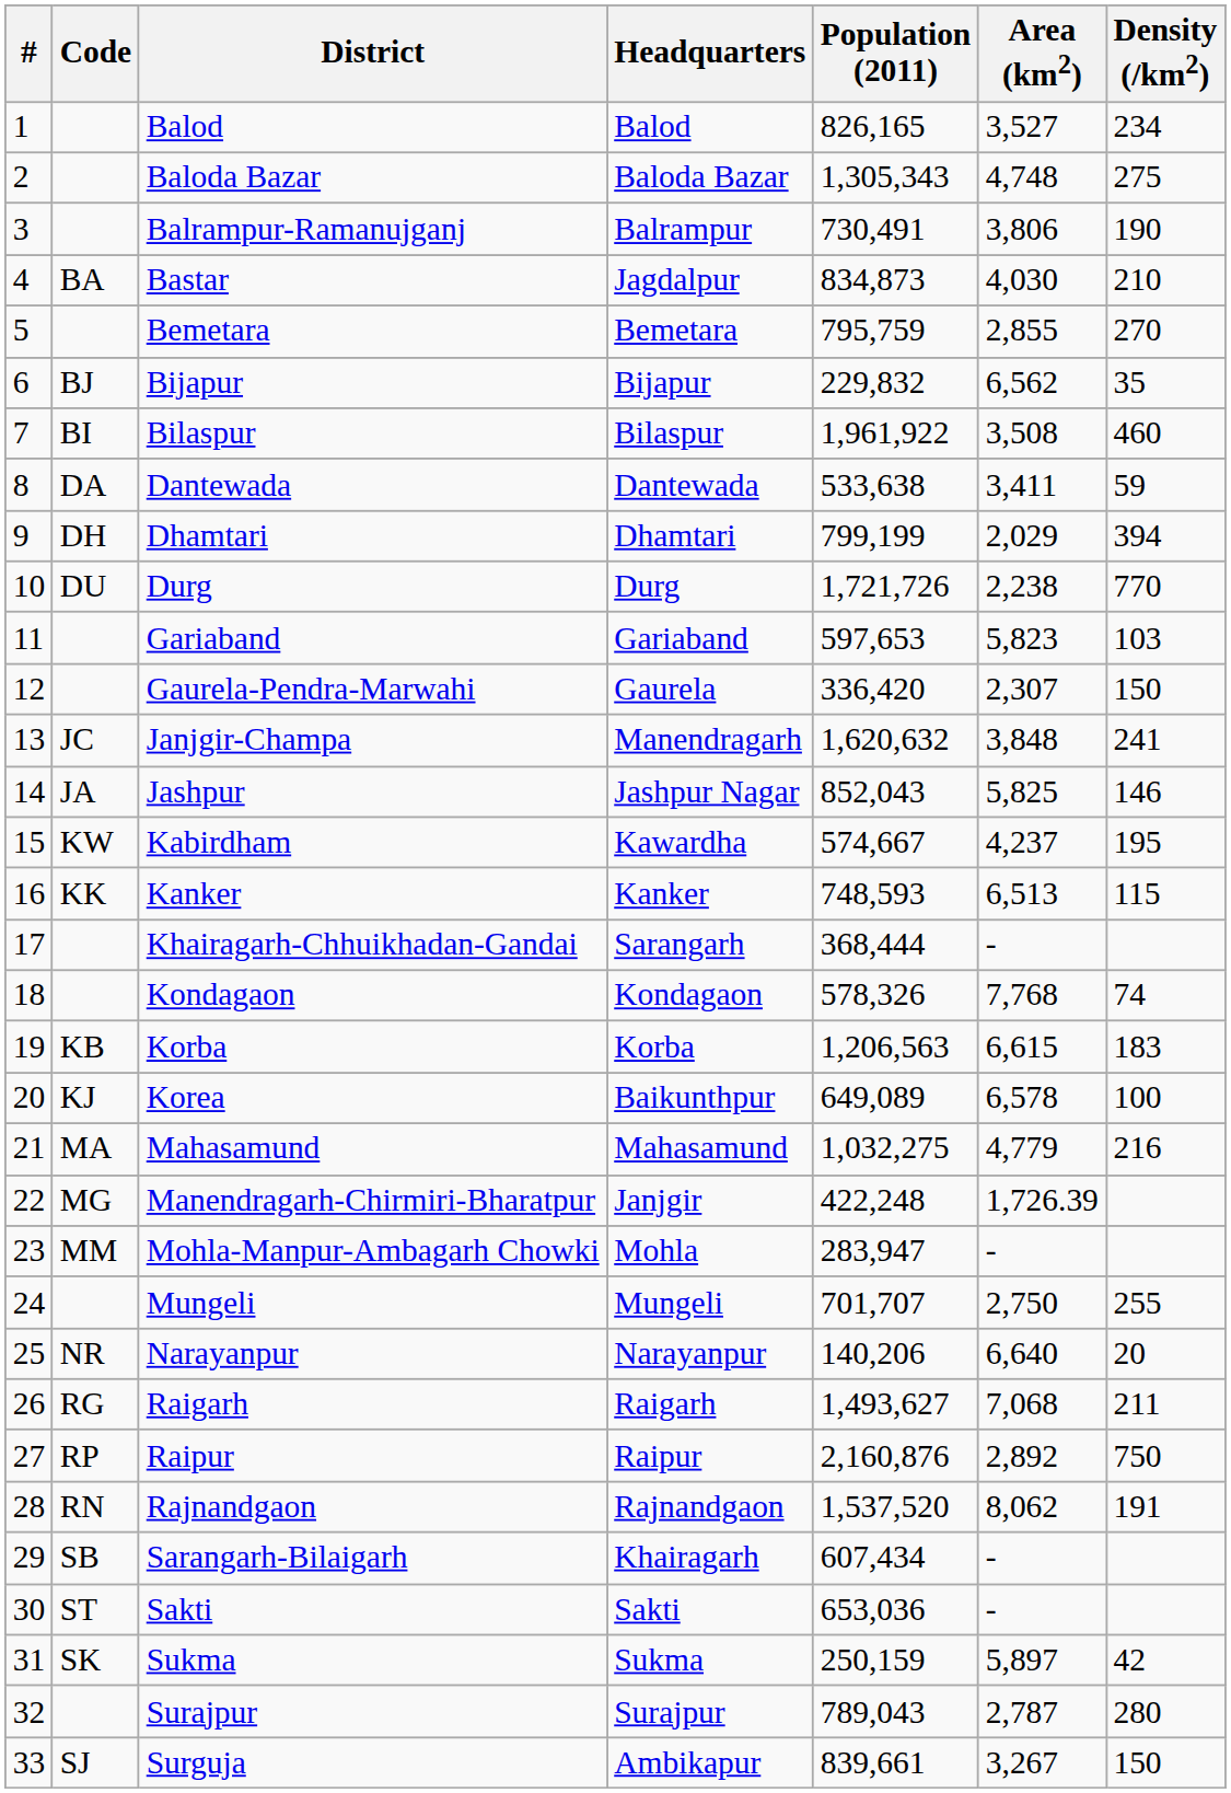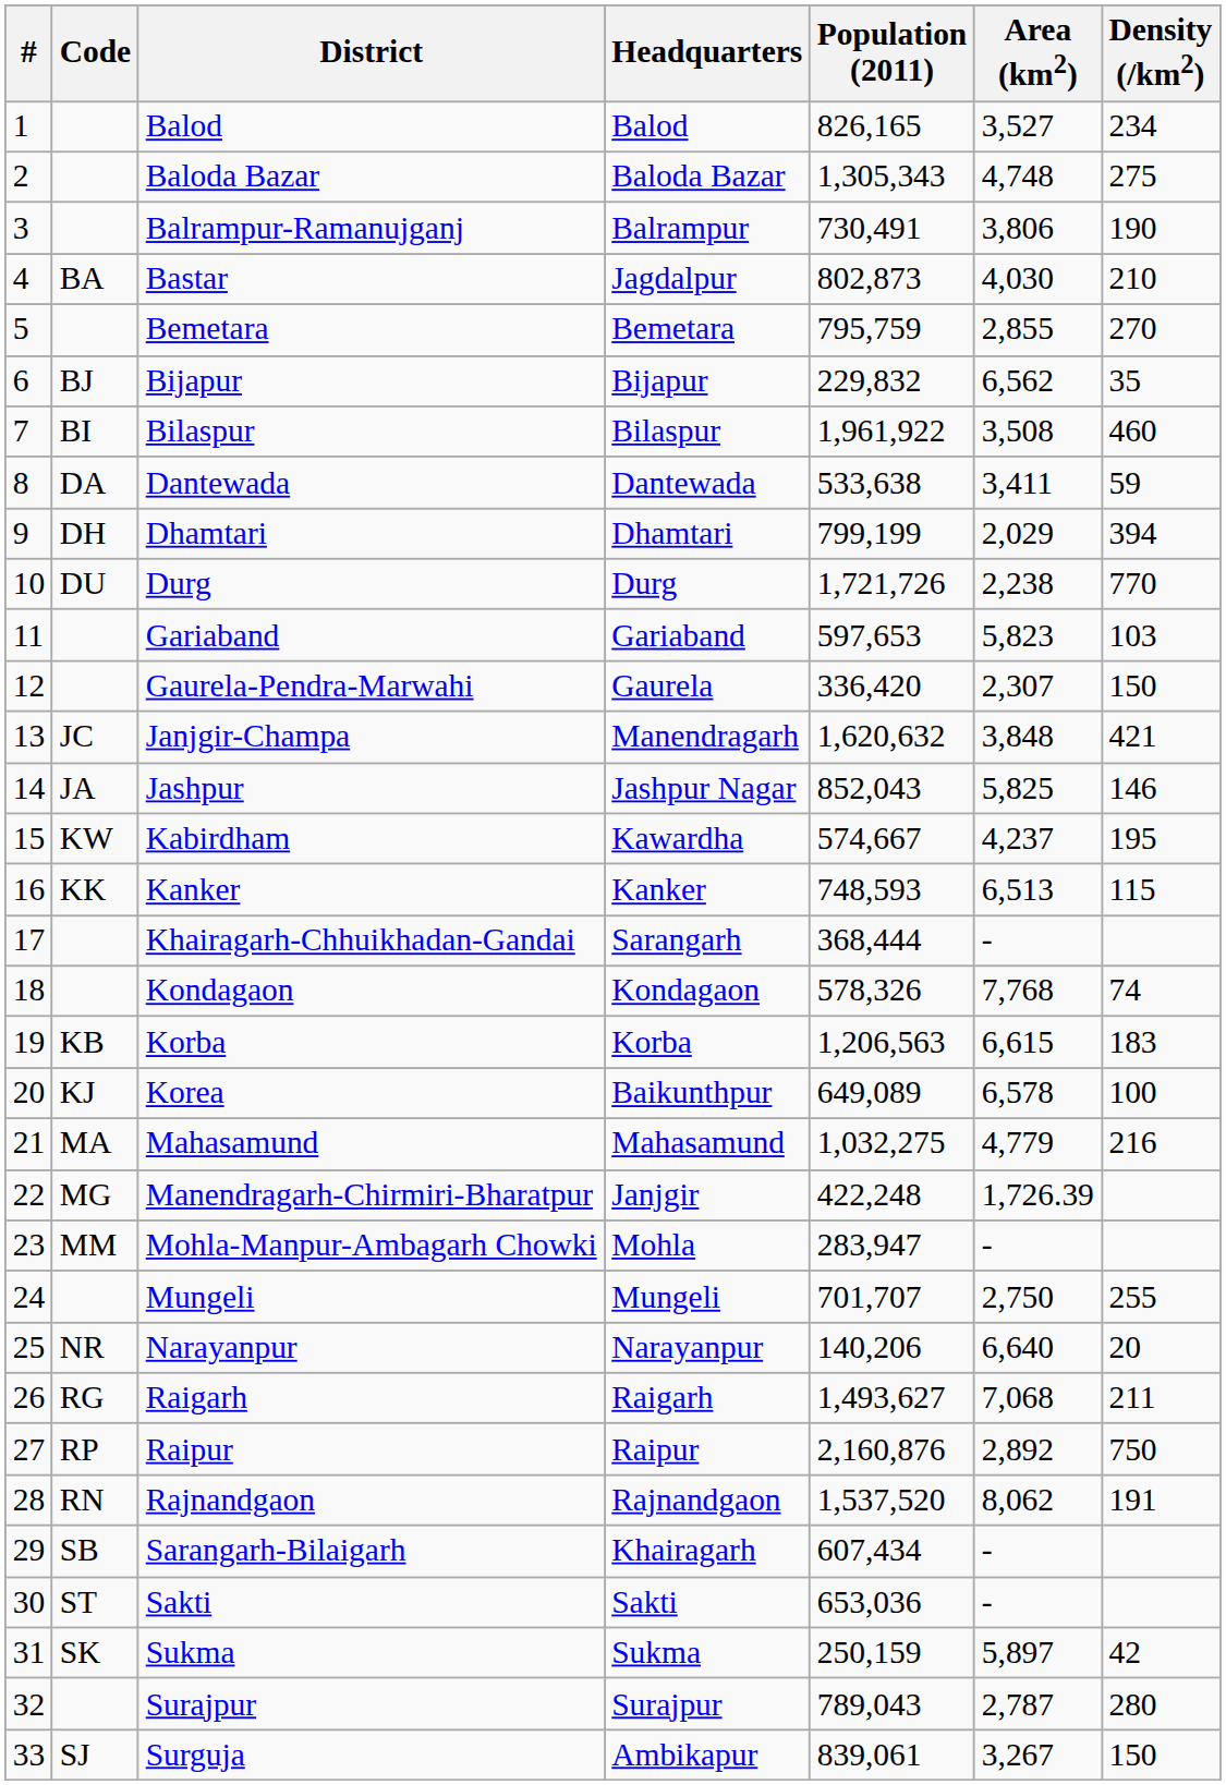Bastar | Population (2011): 834,873 -> 802,873
Janjgir-Champa | Density (/km2): 241 -> 421
Surguja | Population (2011): 839,661 -> 839,061
